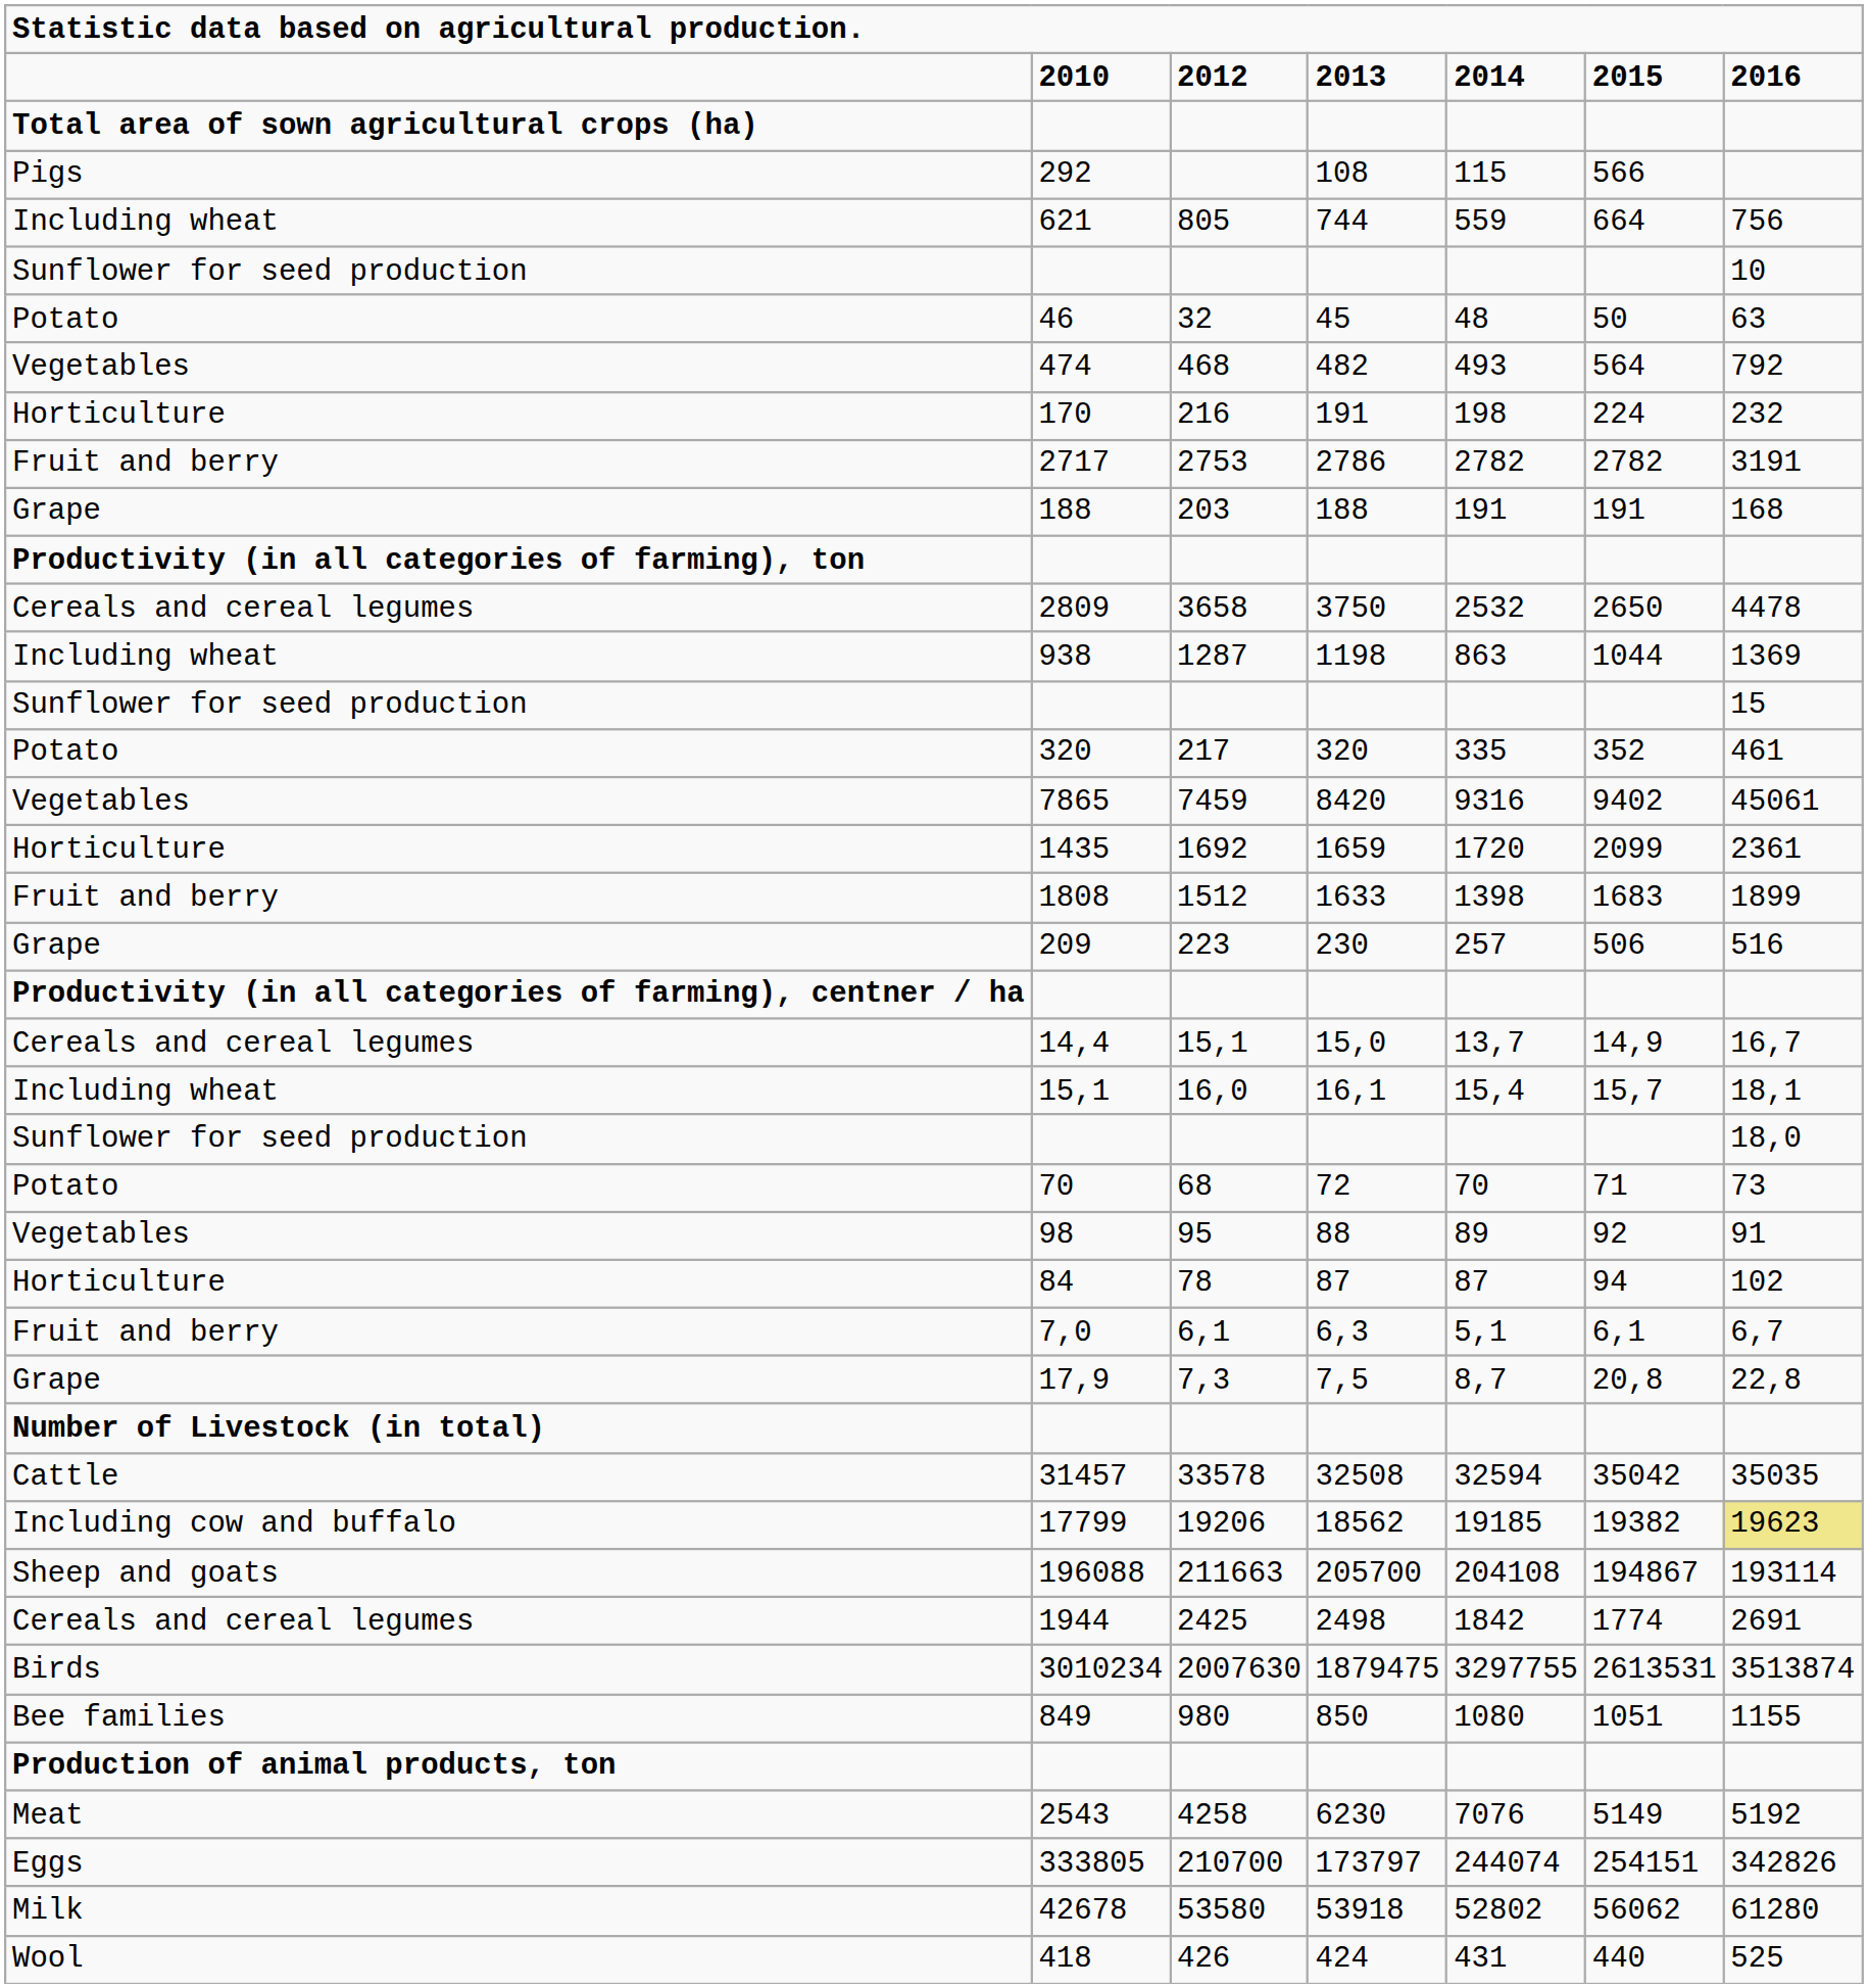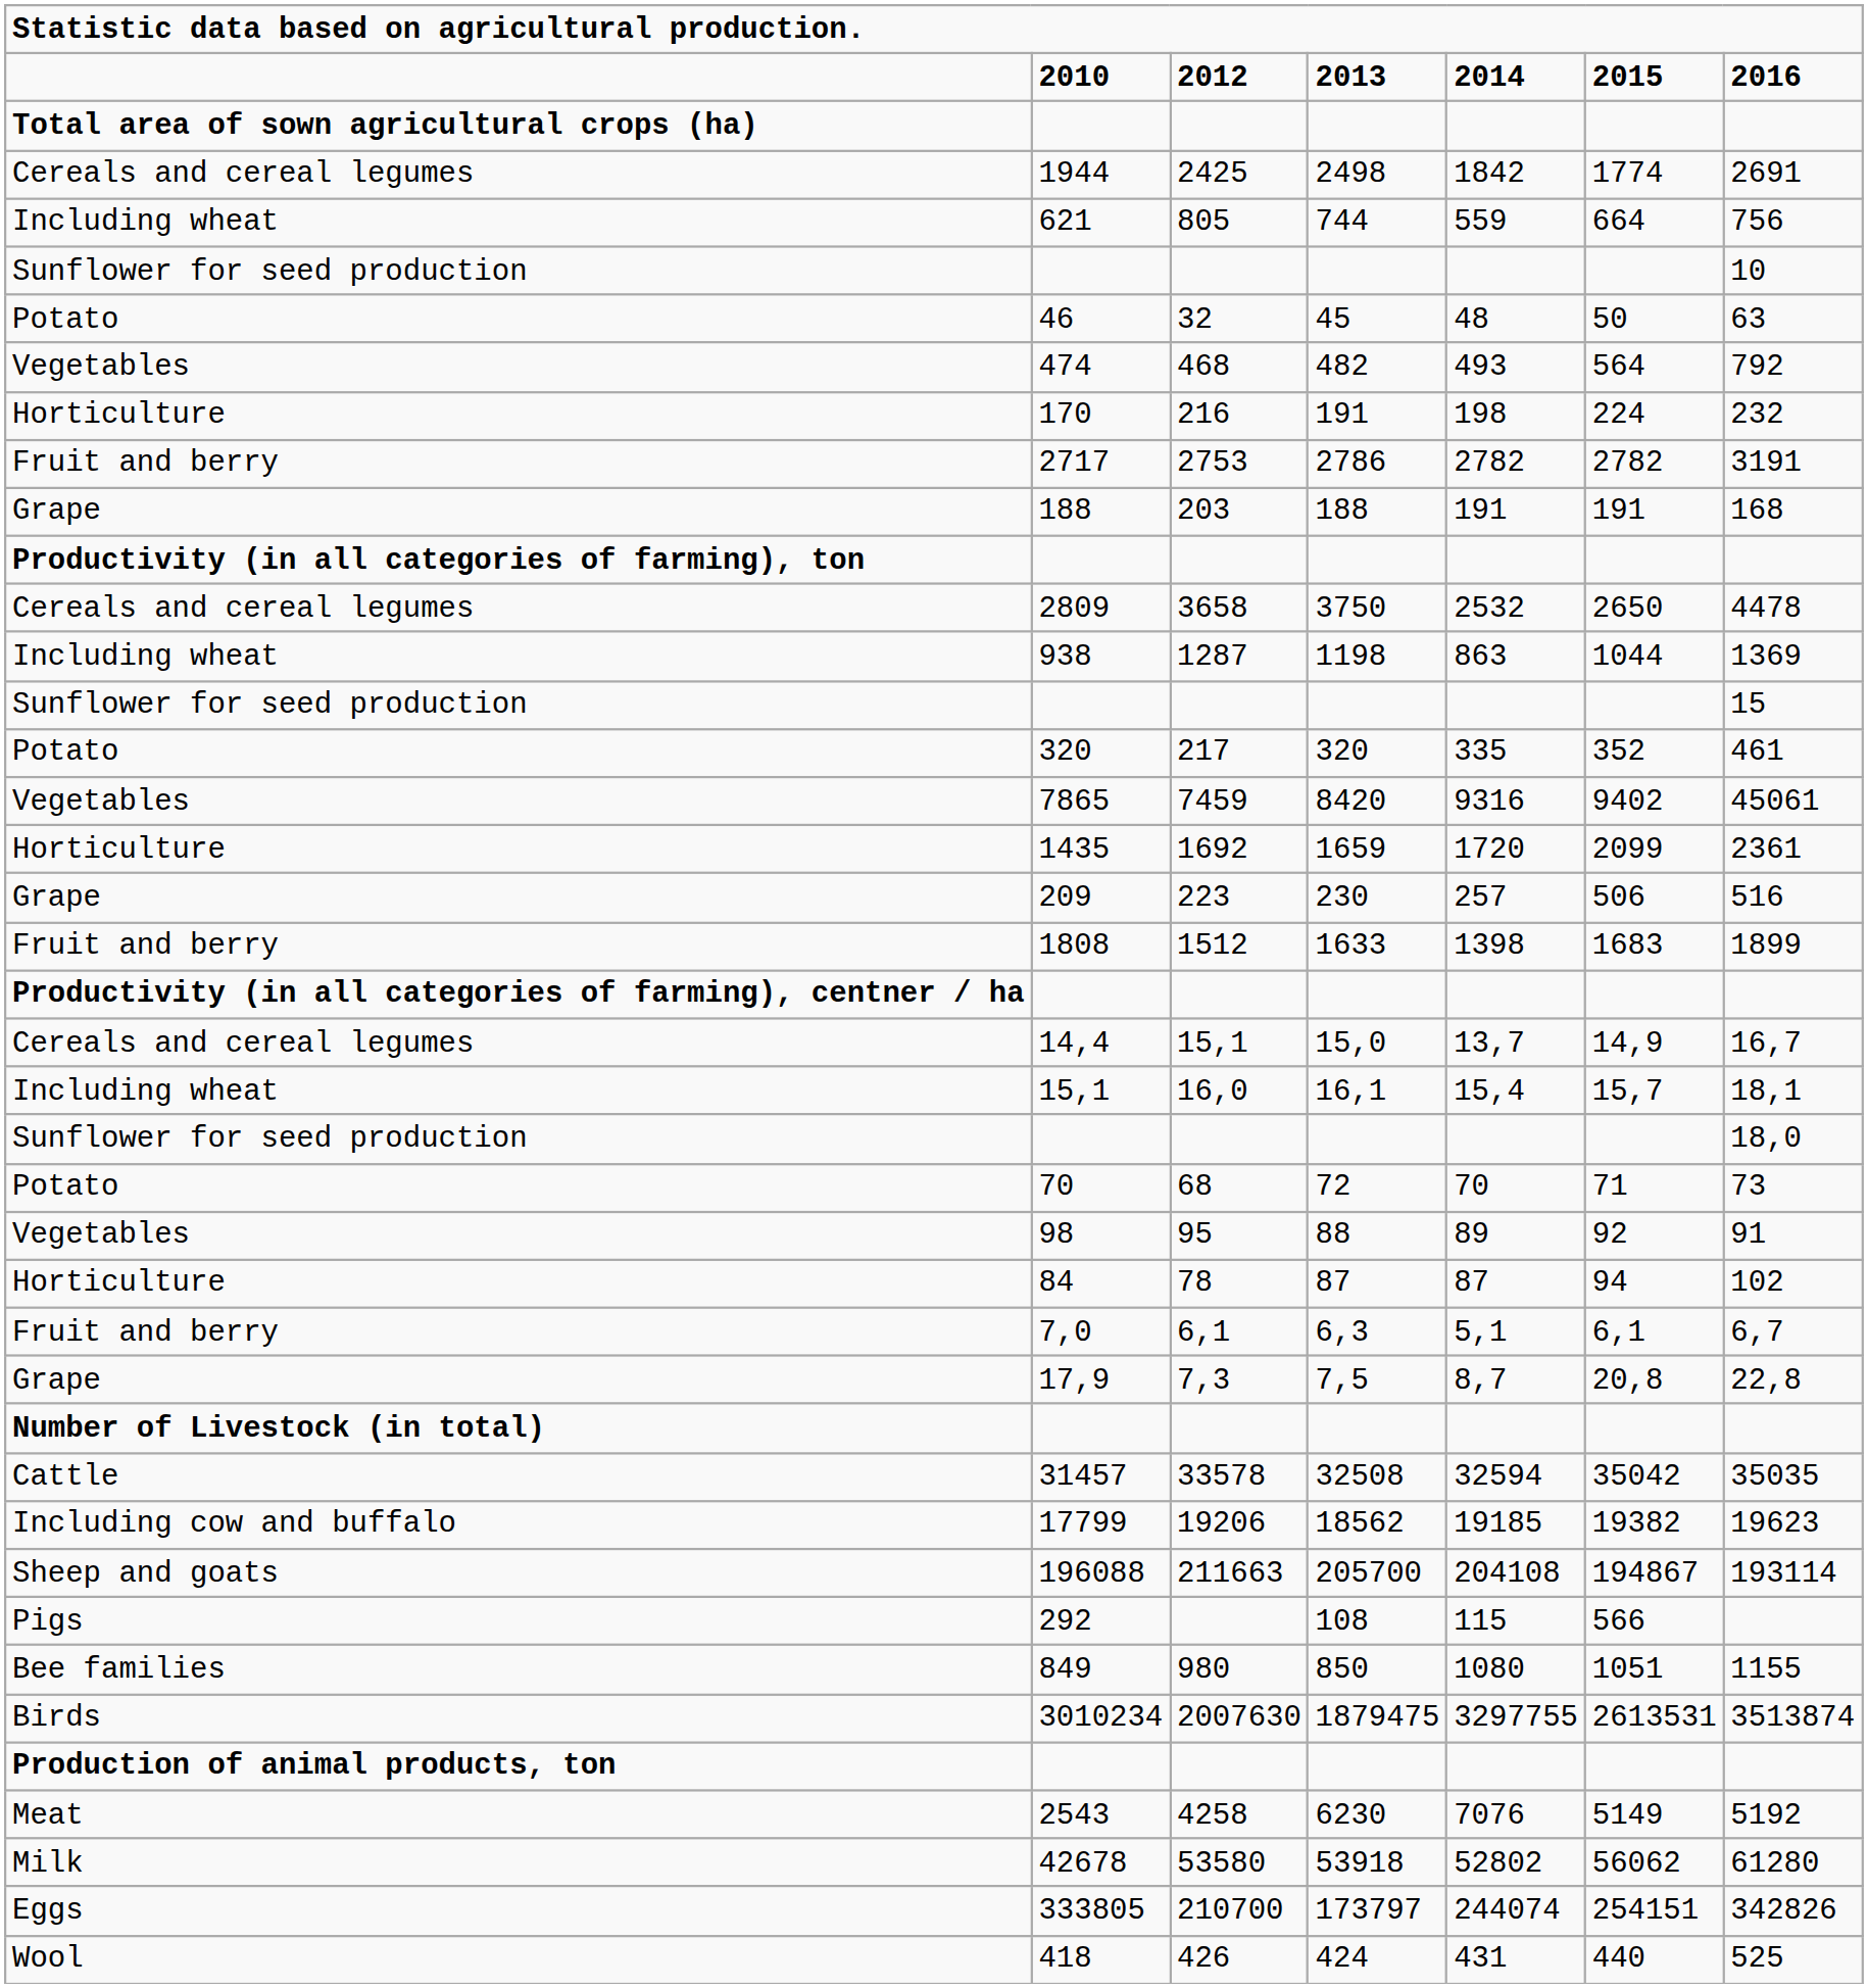rows swapped: 1944 <-> 292
rows swapped: 1808 <-> 209
17799 | column 7: khaki background -> no background
rows swapped: 3010234 <-> 849
rows swapped: 42678 <-> 333805
